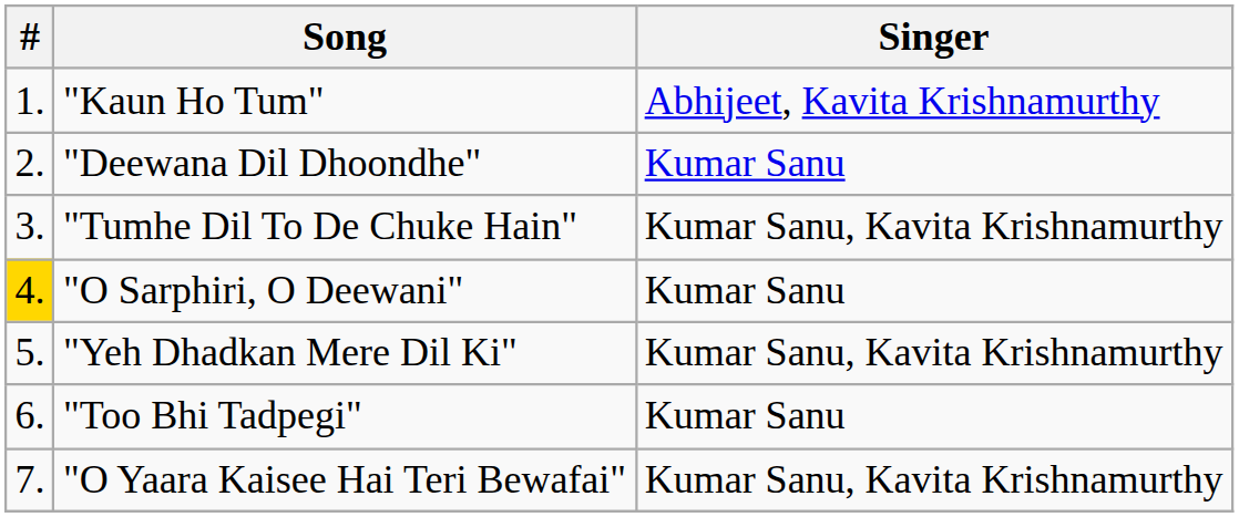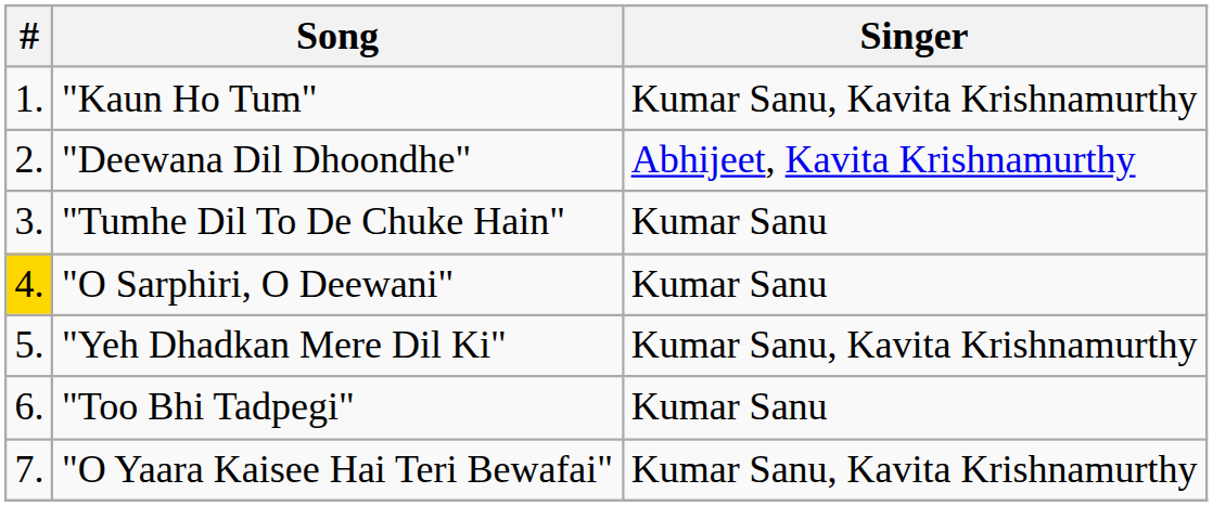"Kaun Ho Tum" | Singer: Abhijeet, Kavita Krishnamurthy -> Kumar Sanu, Kavita Krishnamurthy
"Deewana Dil Dhoondhe" | Singer: Kumar Sanu -> Abhijeet, Kavita Krishnamurthy
"Tumhe Dil To De Chuke Hain" | Singer: Kumar Sanu, Kavita Krishnamurthy -> Kumar Sanu
